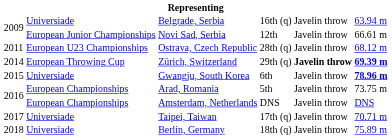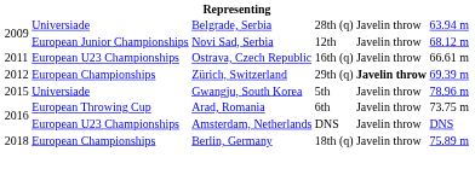Belgrade, Serbia | column 4: 16th (q) -> 28th (q)
Novi Sad, Serbia | column 6: 66.61 m -> 68.12 m
Ostrava, Czech Republic | column 4: 28th (q) -> 16th (q)
Ostrava, Czech Republic | column 6: 68.12 m -> 66.61 m
Zürich, Switzerland | column 1: 2014 -> 2012
Zürich, Switzerland | column 2: European Throwing Cup -> European Championships
Zürich, Switzerland | column 6: bold -> normal
Gwangju, South Korea | column 4: 6th -> 5th
Gwangju, South Korea | column 6: bold -> normal
Arad, Romania | column 2: European Championships -> European Throwing Cup
Arad, Romania | column 4: 5th -> 6th
Amsterdam, Netherlands | column 2: European Championships -> European U23 Championships
- row: 2017 | Universiade | Taipei, Taiwan | 17th (q) | Javelin throw | 70.71 m
Berlin, Germany | column 2: Universiade -> European Championships
